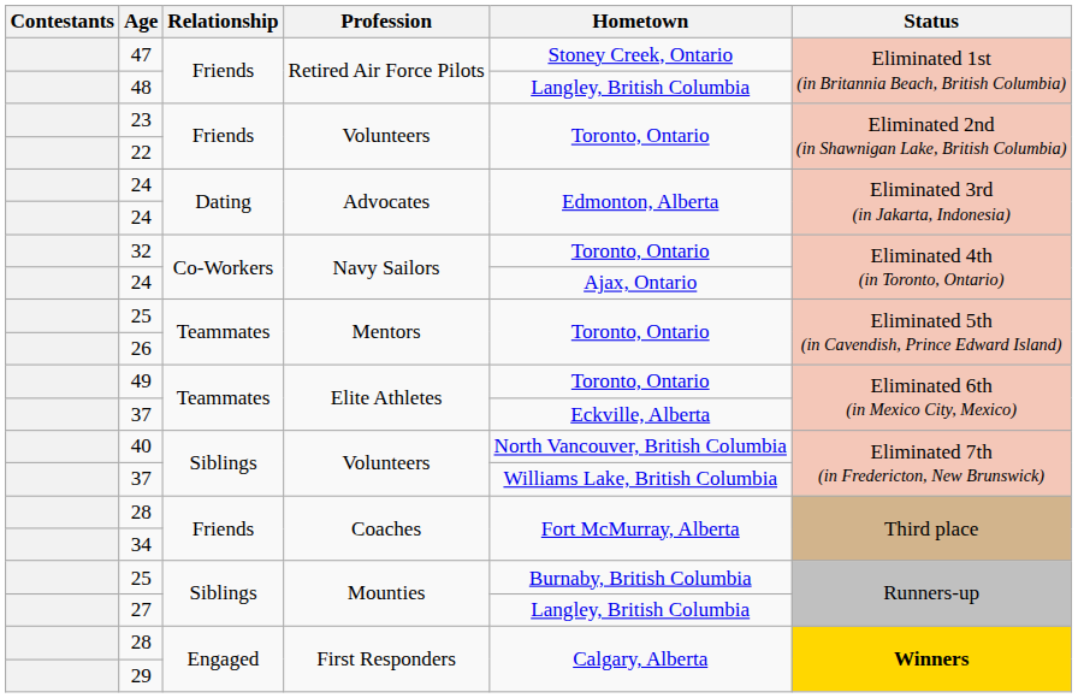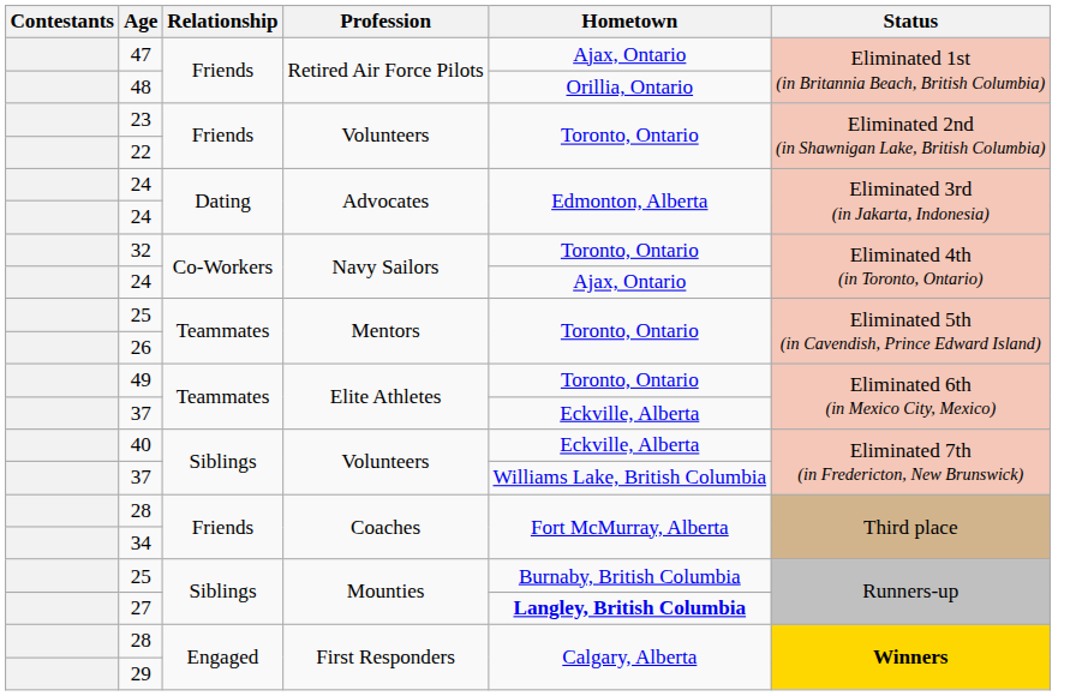47 | Hometown: Stoney Creek, Ontario -> Ajax, Ontario
48 | Hometown: Langley, British Columbia -> Orillia, Ontario
40 | Hometown: North Vancouver, British Columbia -> Eckville, Alberta
27 | Hometown: normal -> bold
